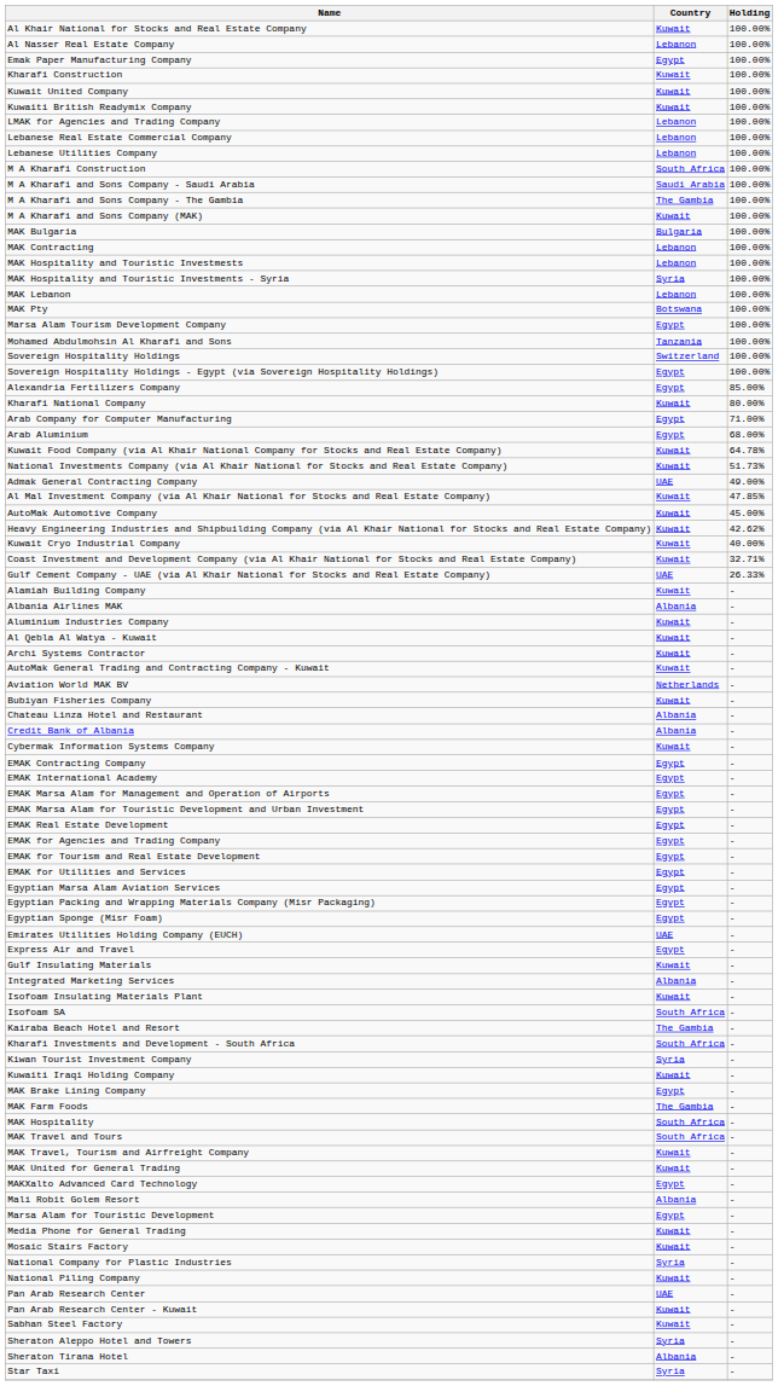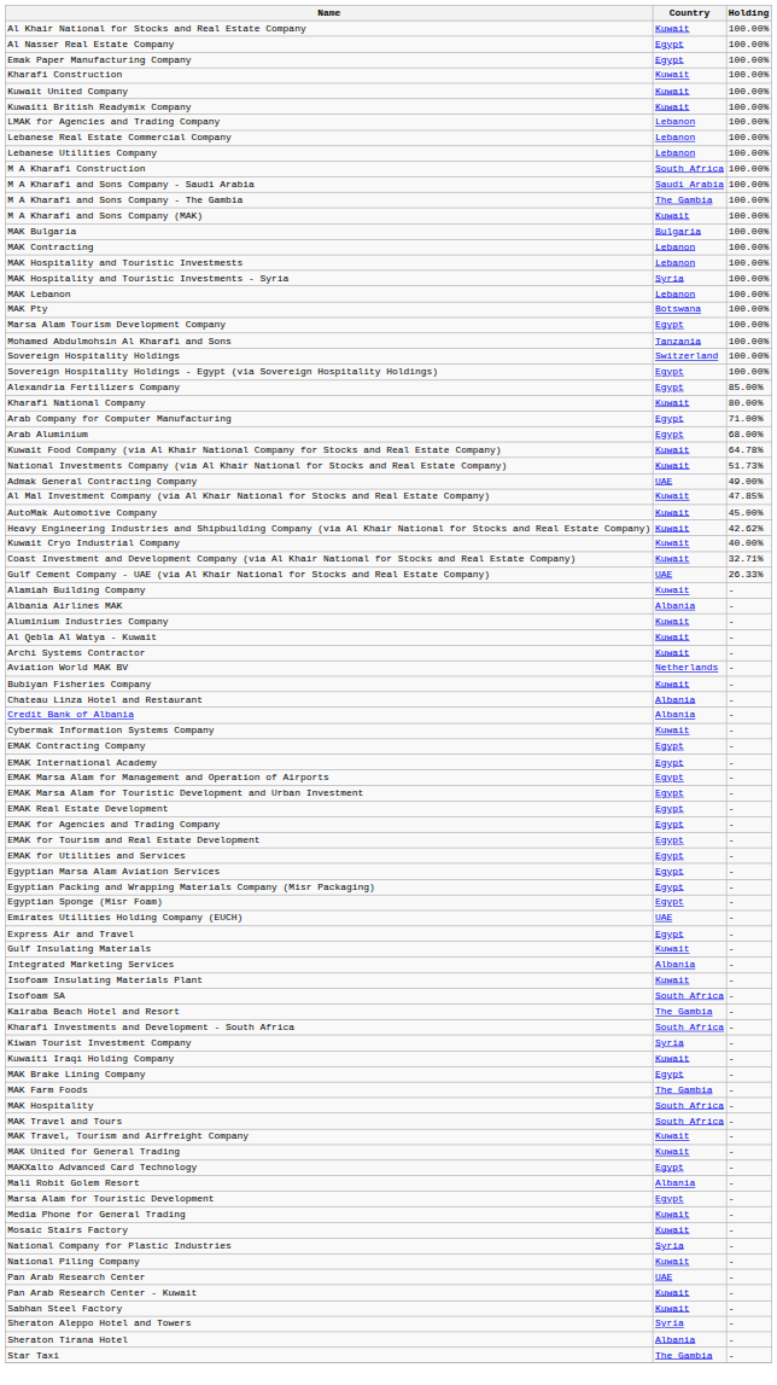Al Nasser Real Estate Company | Country: Lebanon -> Egypt
- row: AutoMak General Trading and Contracting Company - Kuwait | Kuwait | -
Star Taxi | Country: Syria -> The Gambia
